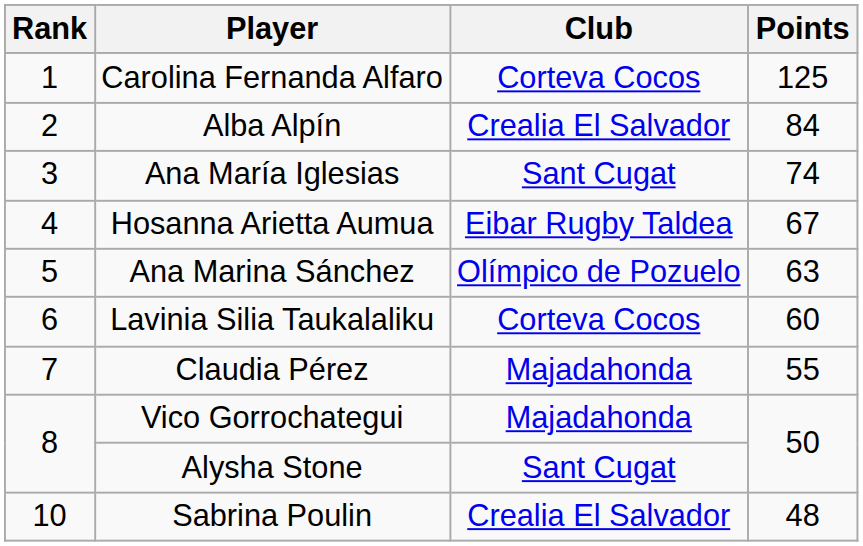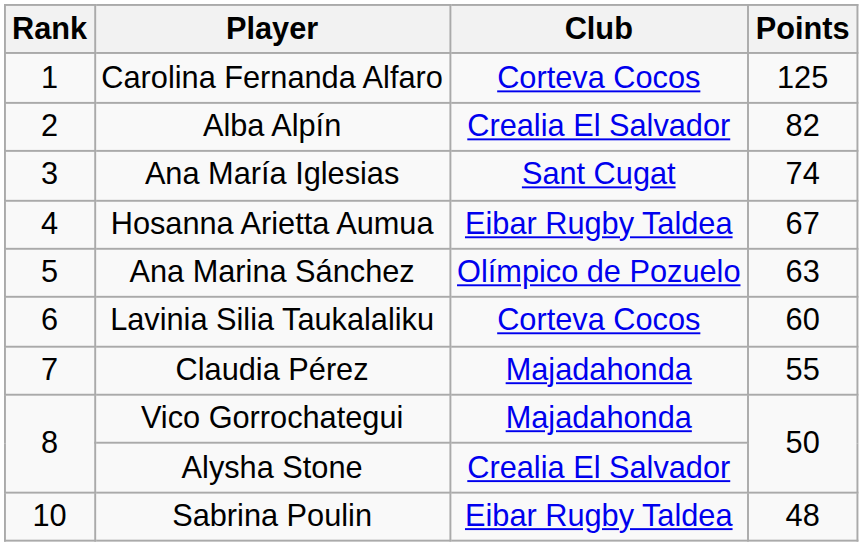Alba Alpín | Points: 84 -> 82
Alysha Stone | Club: Sant Cugat -> Crealia El Salvador
Sabrina Poulin | Club: Crealia El Salvador -> Eibar Rugby Taldea
